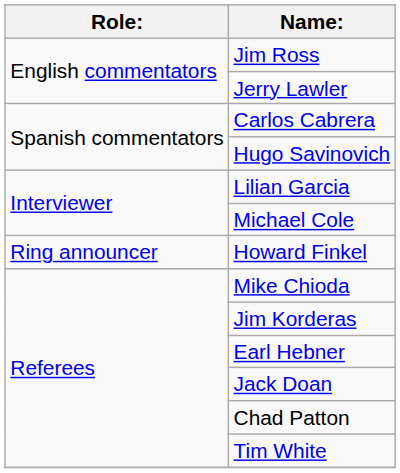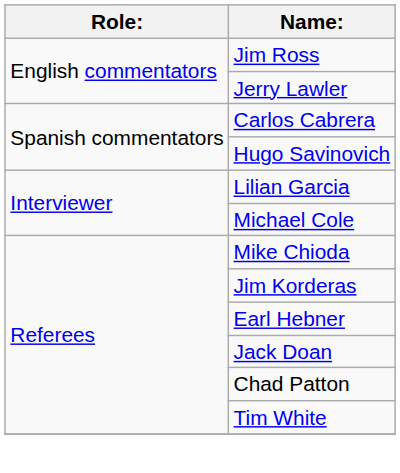- row: Ring announcer | Howard Finkel
